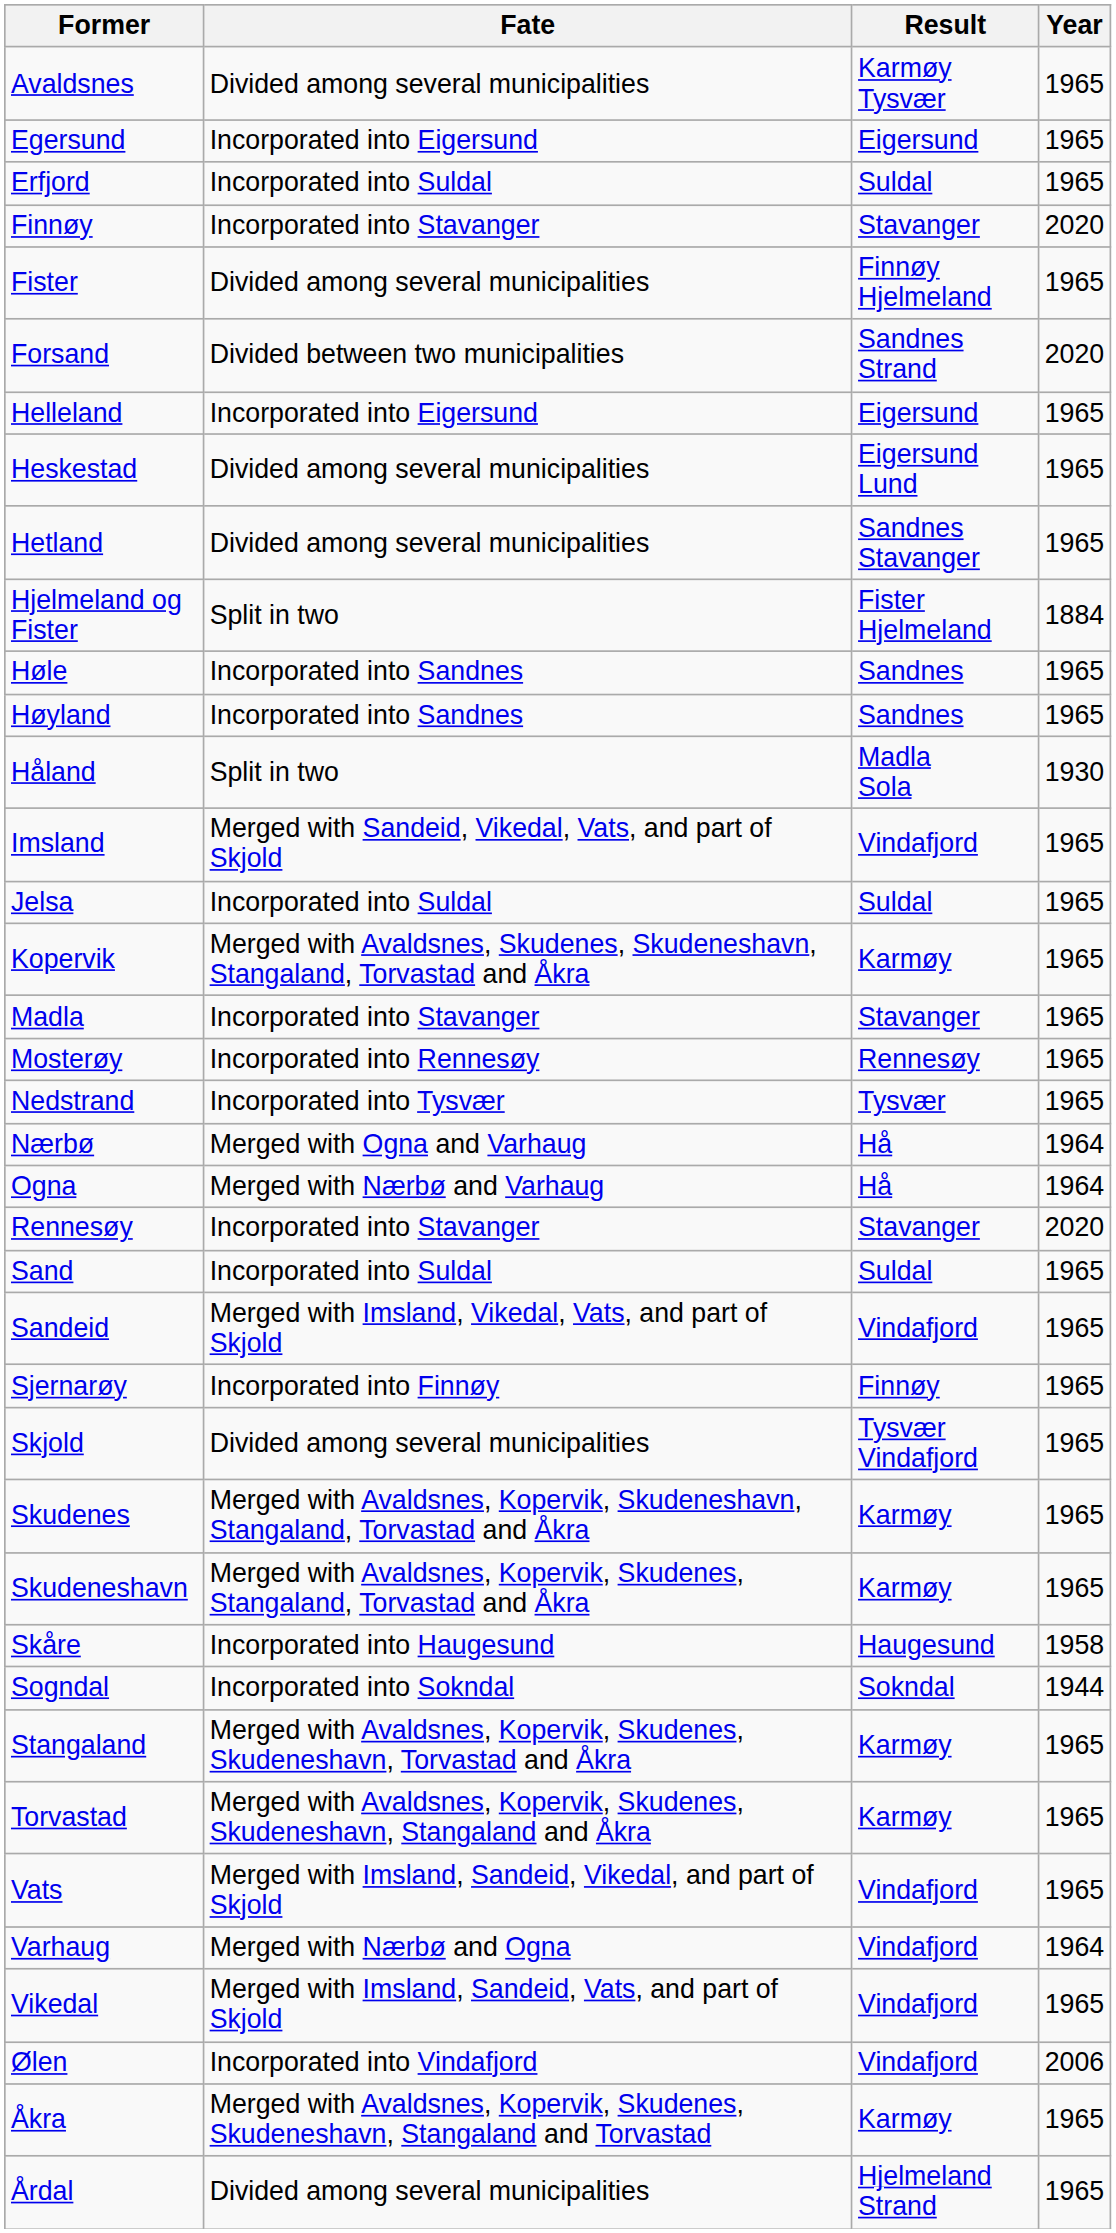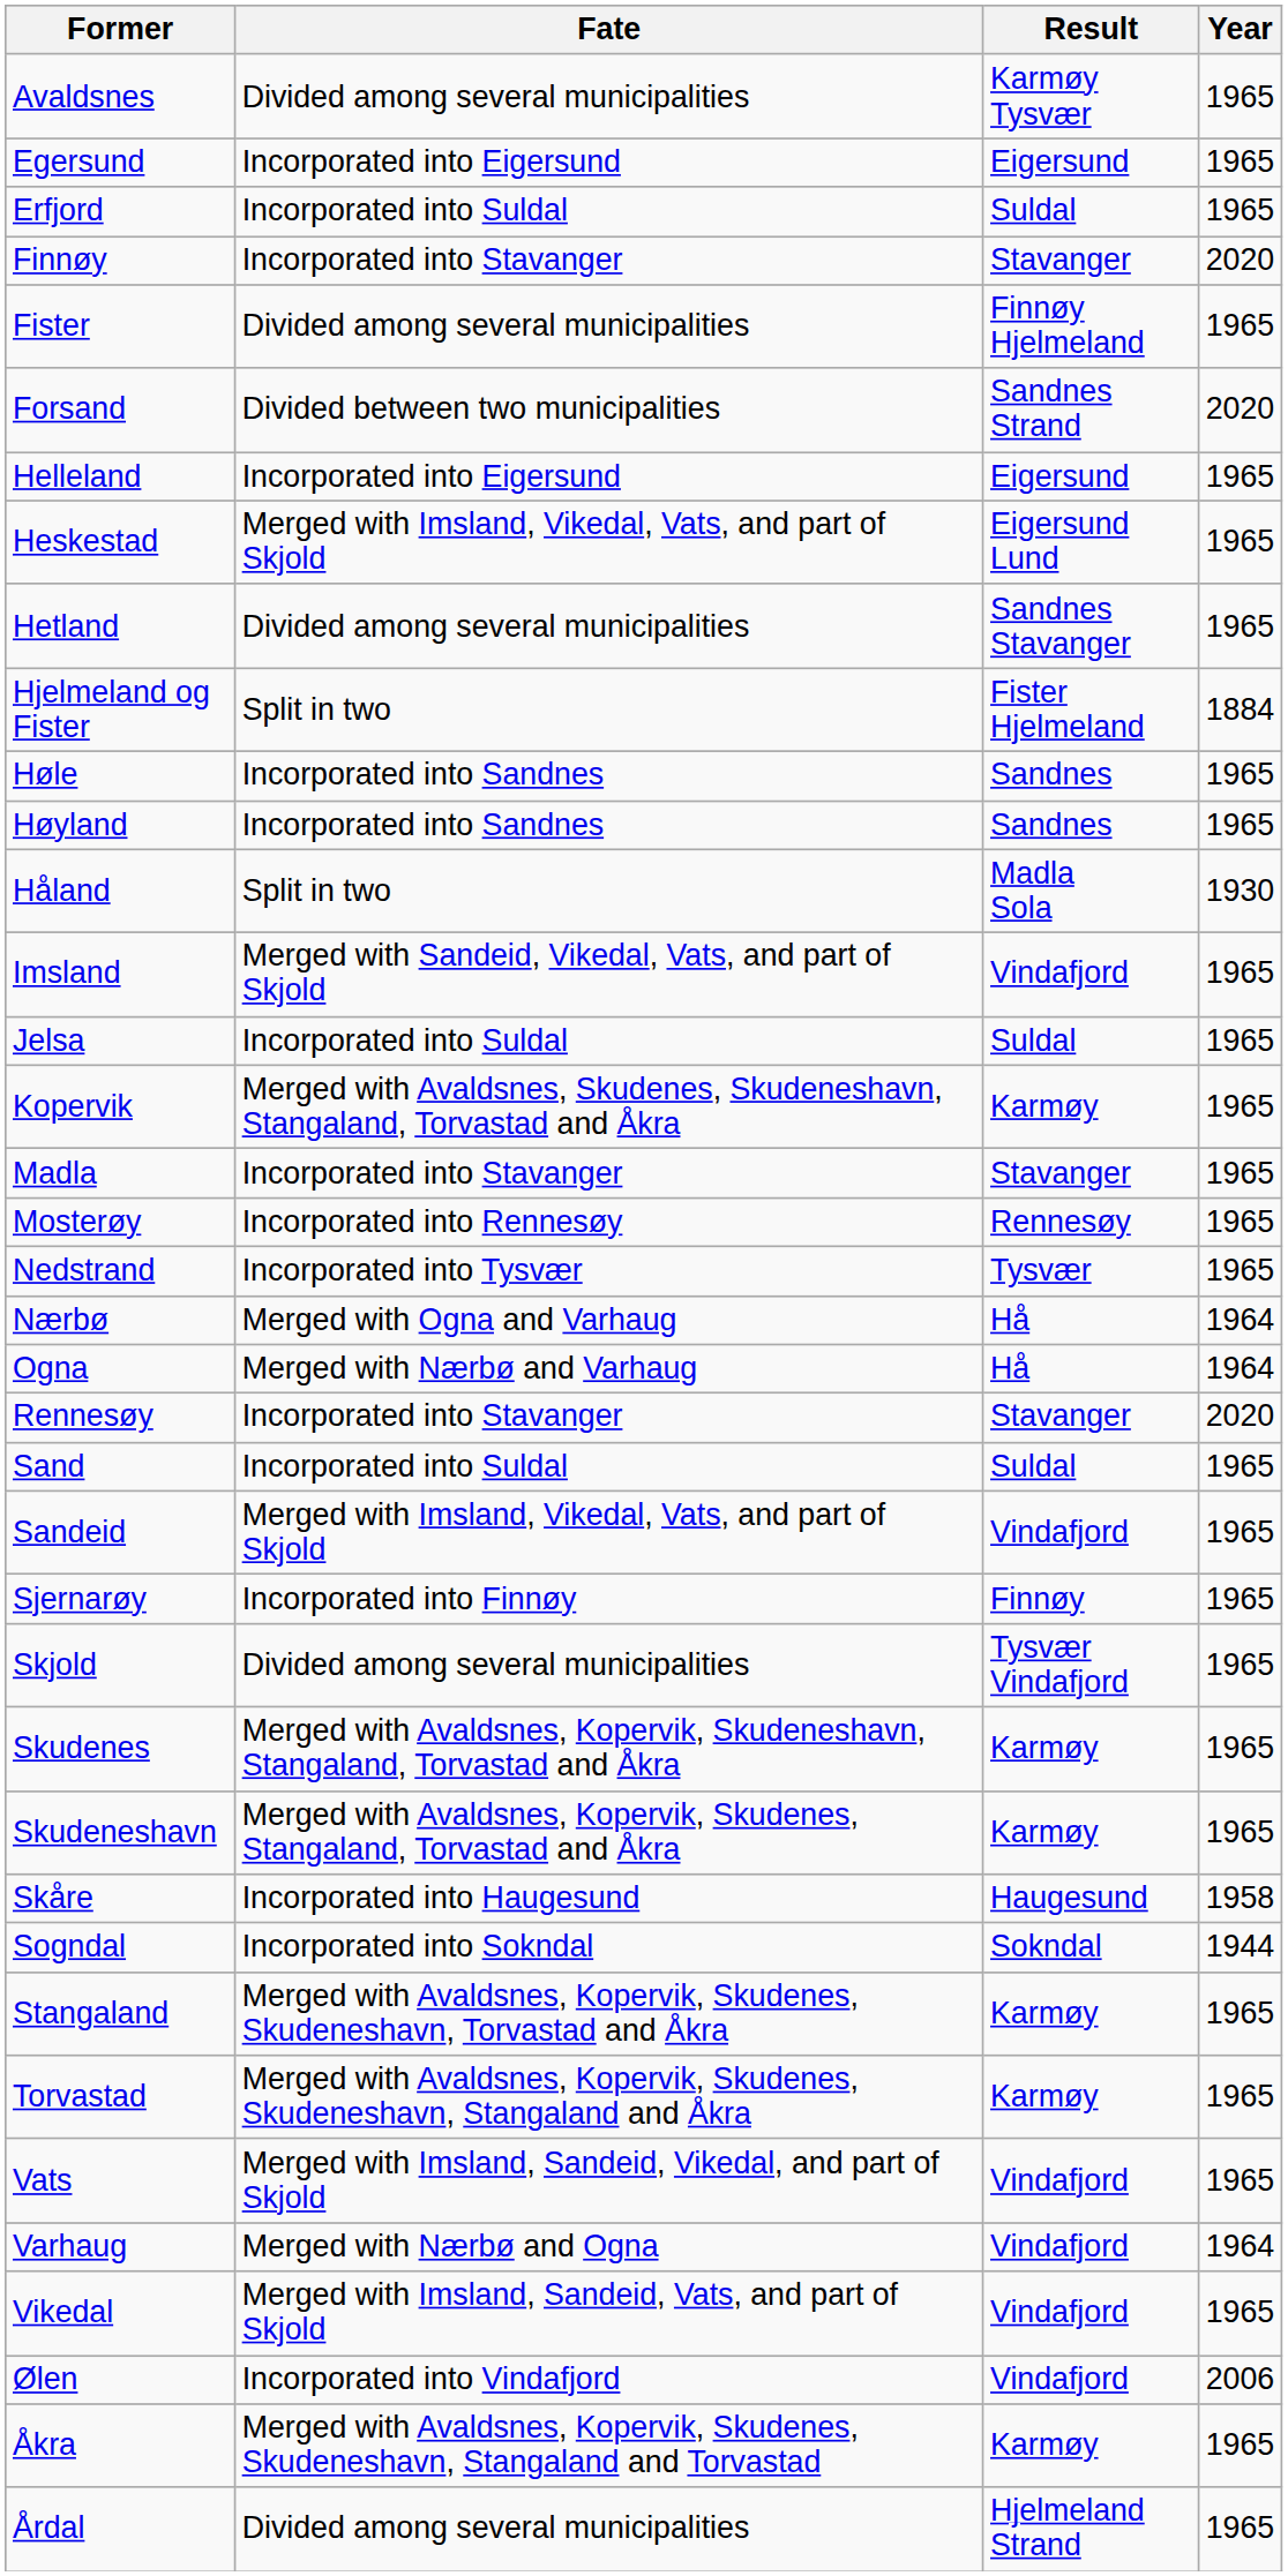Heskestad | Fate: Divided among several municipalities -> Merged with Imsland, Vikedal, Vats, and part of Skjold
